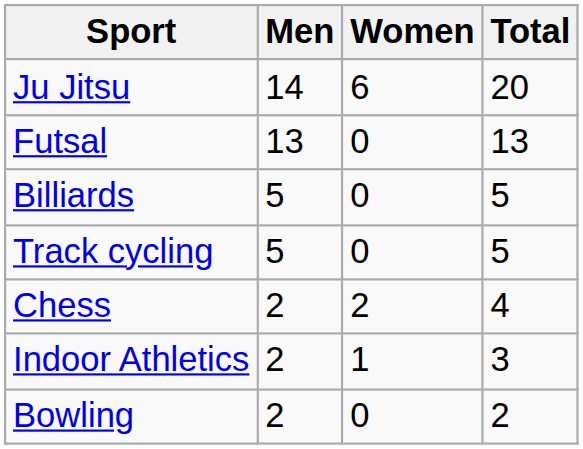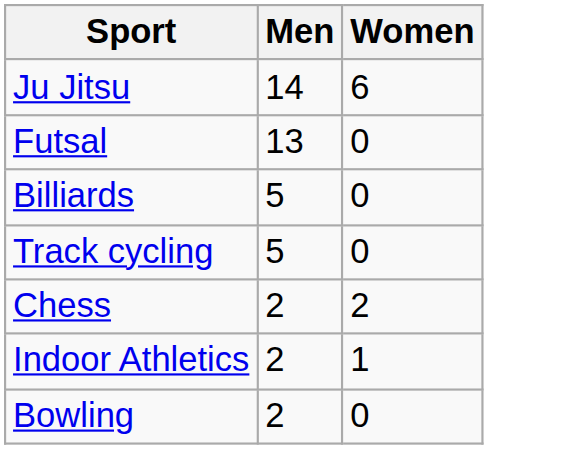- column: Total | 20 | 13 | 5 | 5 | 4 | 3 | 2
